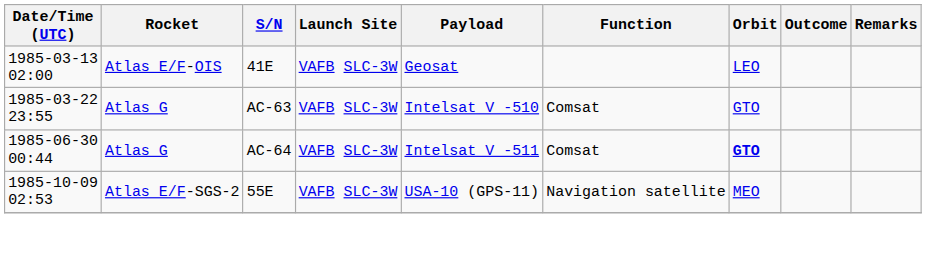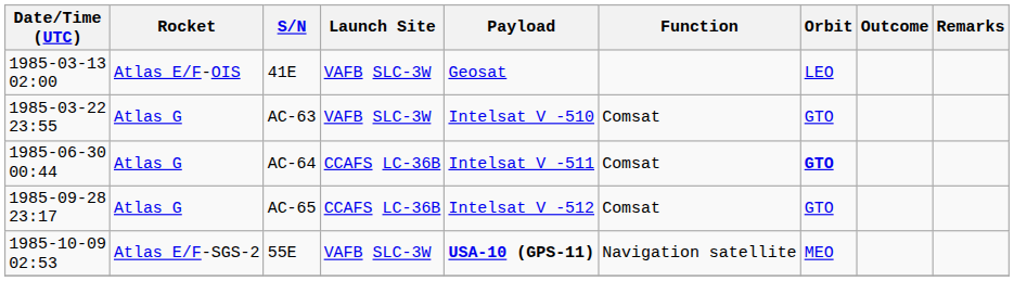AC-64 | Launch Site: VAFB SLC-3W -> CCAFS LC-36B
+ row: 1985-09-28 23:17 | Atlas G | AC-65 | CCAFS LC-36B | Intelsat V -512 | Comsat | GTO
55E | Payload: normal -> bold
